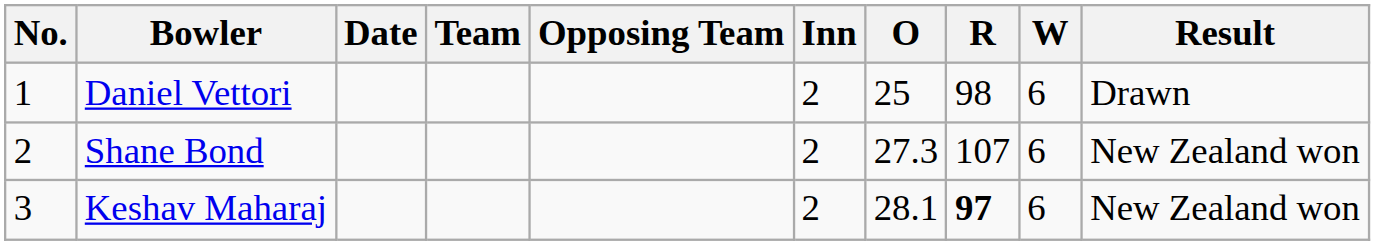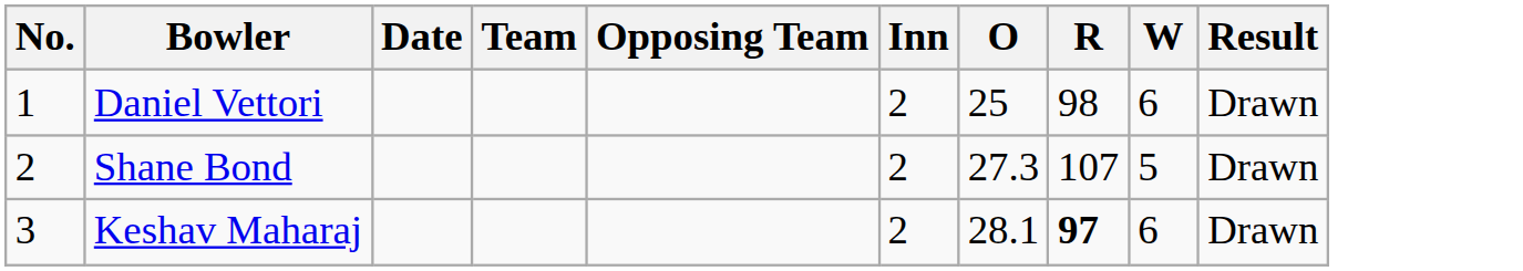Shane Bond | W: 6 -> 5
Shane Bond | Result: New Zealand won -> Drawn
Keshav Maharaj | Result: New Zealand won -> Drawn
